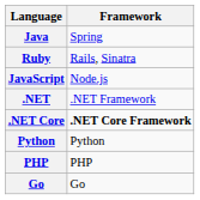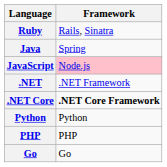rows swapped: Java <-> Ruby
JavaScript | Framework: no background -> pink background
